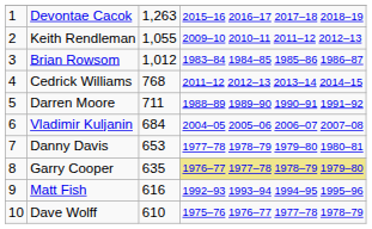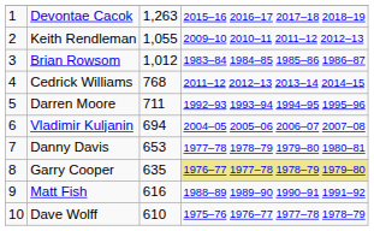Darren Moore | column 4: 1988–89 1989–90 1990–91 1991–92 -> 1992–93 1993–94 1994–95 1995–96
Vladimir Kuljanin | column 3: 684 -> 694
Matt Fish | column 4: 1992–93 1993–94 1994–95 1995–96 -> 1988–89 1989–90 1990–91 1991–92
